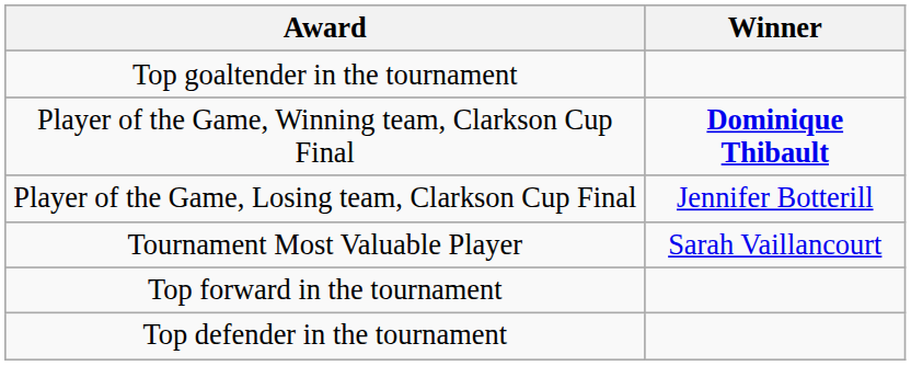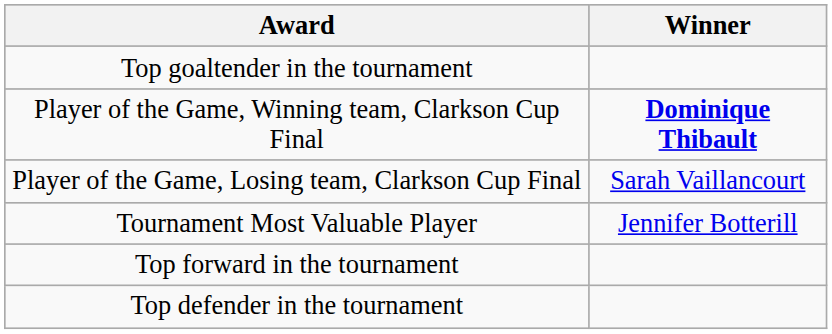Player of the Game, Losing team, Clarkson Cup Final | Winner: Jennifer Botterill -> Sarah Vaillancourt
Tournament Most Valuable Player | Winner: Sarah Vaillancourt -> Jennifer Botterill
